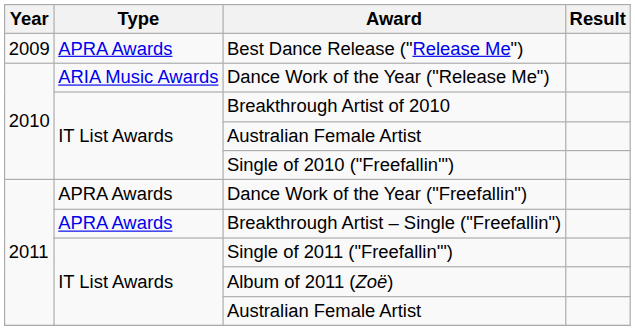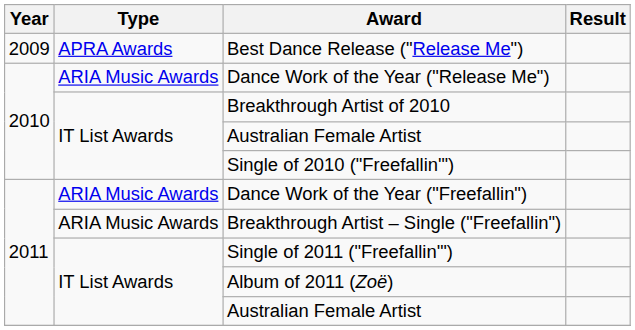Dance Work of the Year ("Freefallin") | Type: APRA Awards -> ARIA Music Awards
Breakthrough Artist – Single ("Freefallin") | Type: APRA Awards -> ARIA Music Awards
